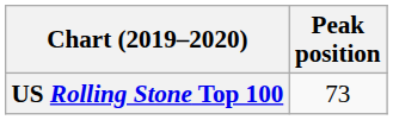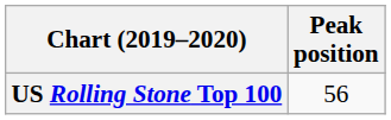US Rolling Stone Top 100 | Peak position: 73 -> 56
